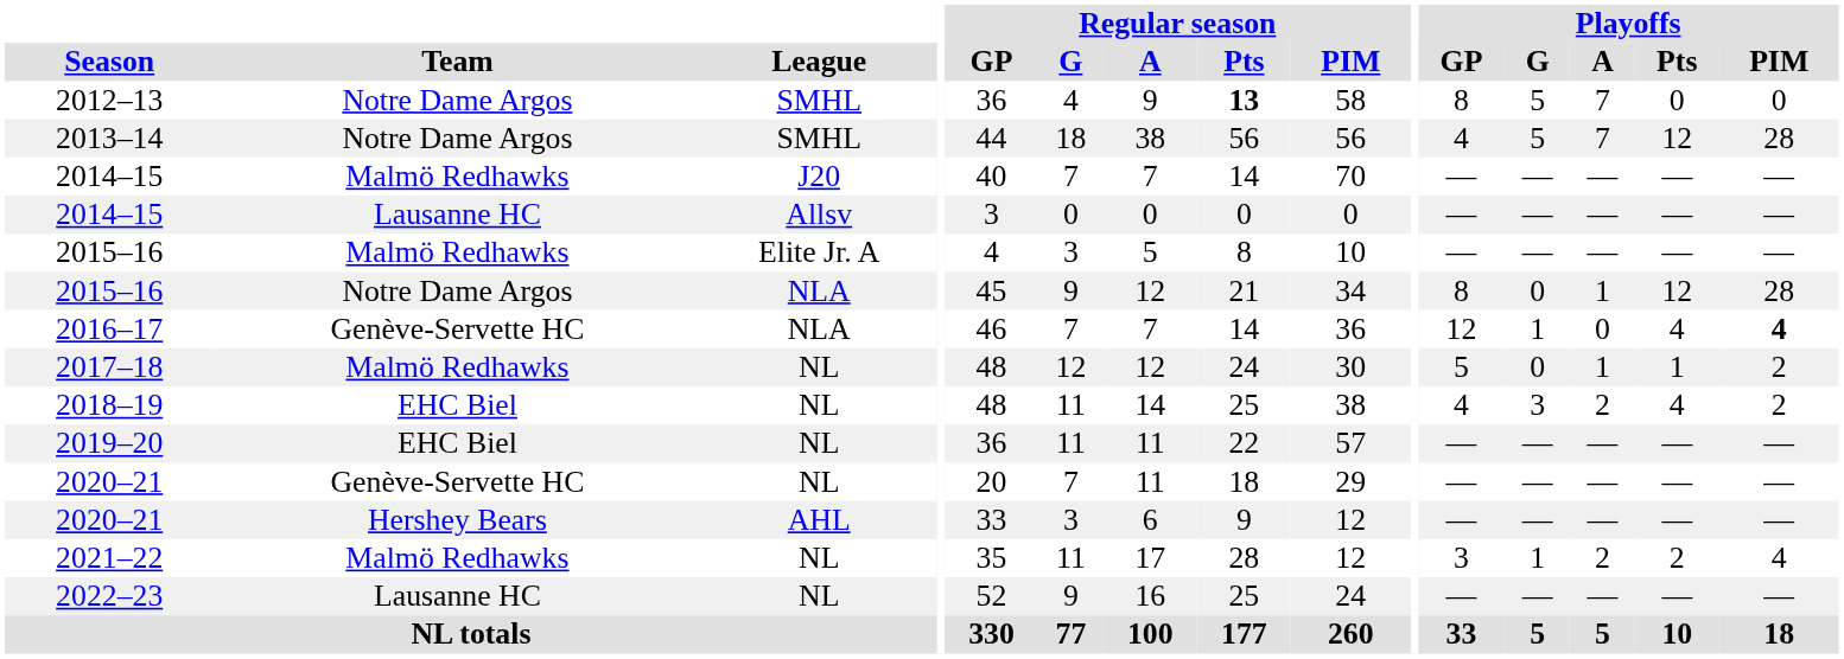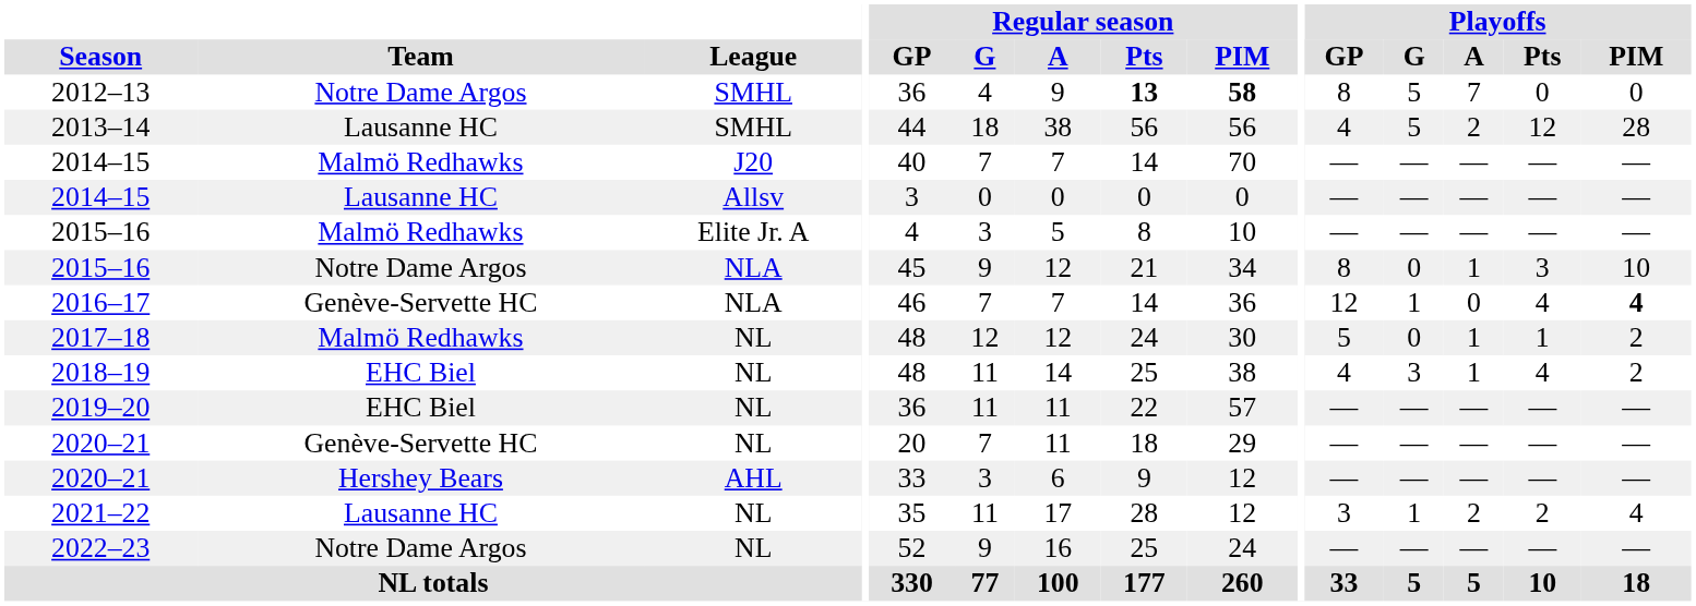2012–13 | Regular season / PIM: normal -> bold
2013–14 | Team: Notre Dame Argos -> Lausanne HC
2013–14 | Playoffs / A: 7 -> 2
2015–16 / NLA | Playoffs / Pts: 12 -> 3
2015–16 / NLA | Playoffs / PIM: 28 -> 10
2018–19 | Playoffs / A: 2 -> 1
2021–22 | Team: Malmö Redhawks -> Lausanne HC
2022–23 | Team: Lausanne HC -> Notre Dame Argos
